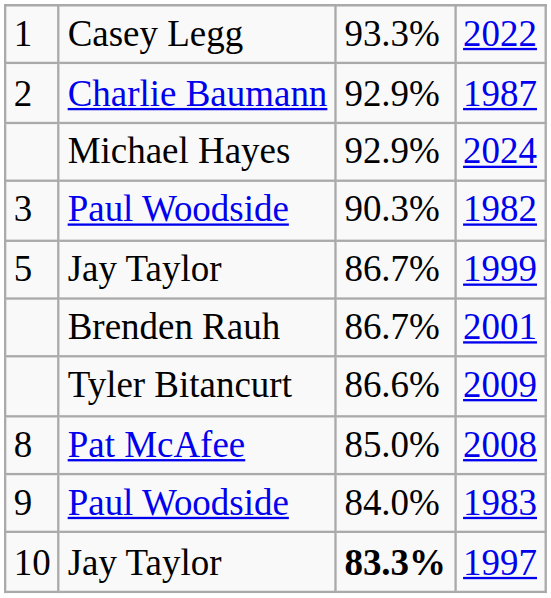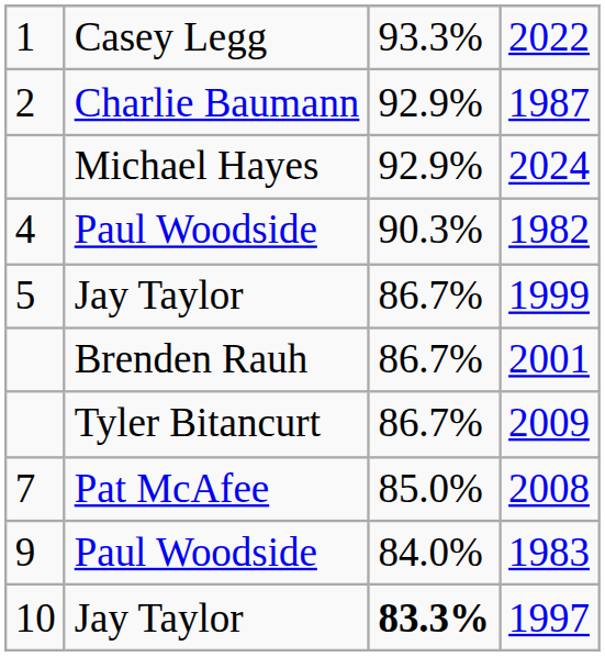1982 | column 1: 3 -> 4
2009 | column 3: 86.6% -> 86.7%
2008 | column 1: 8 -> 7
